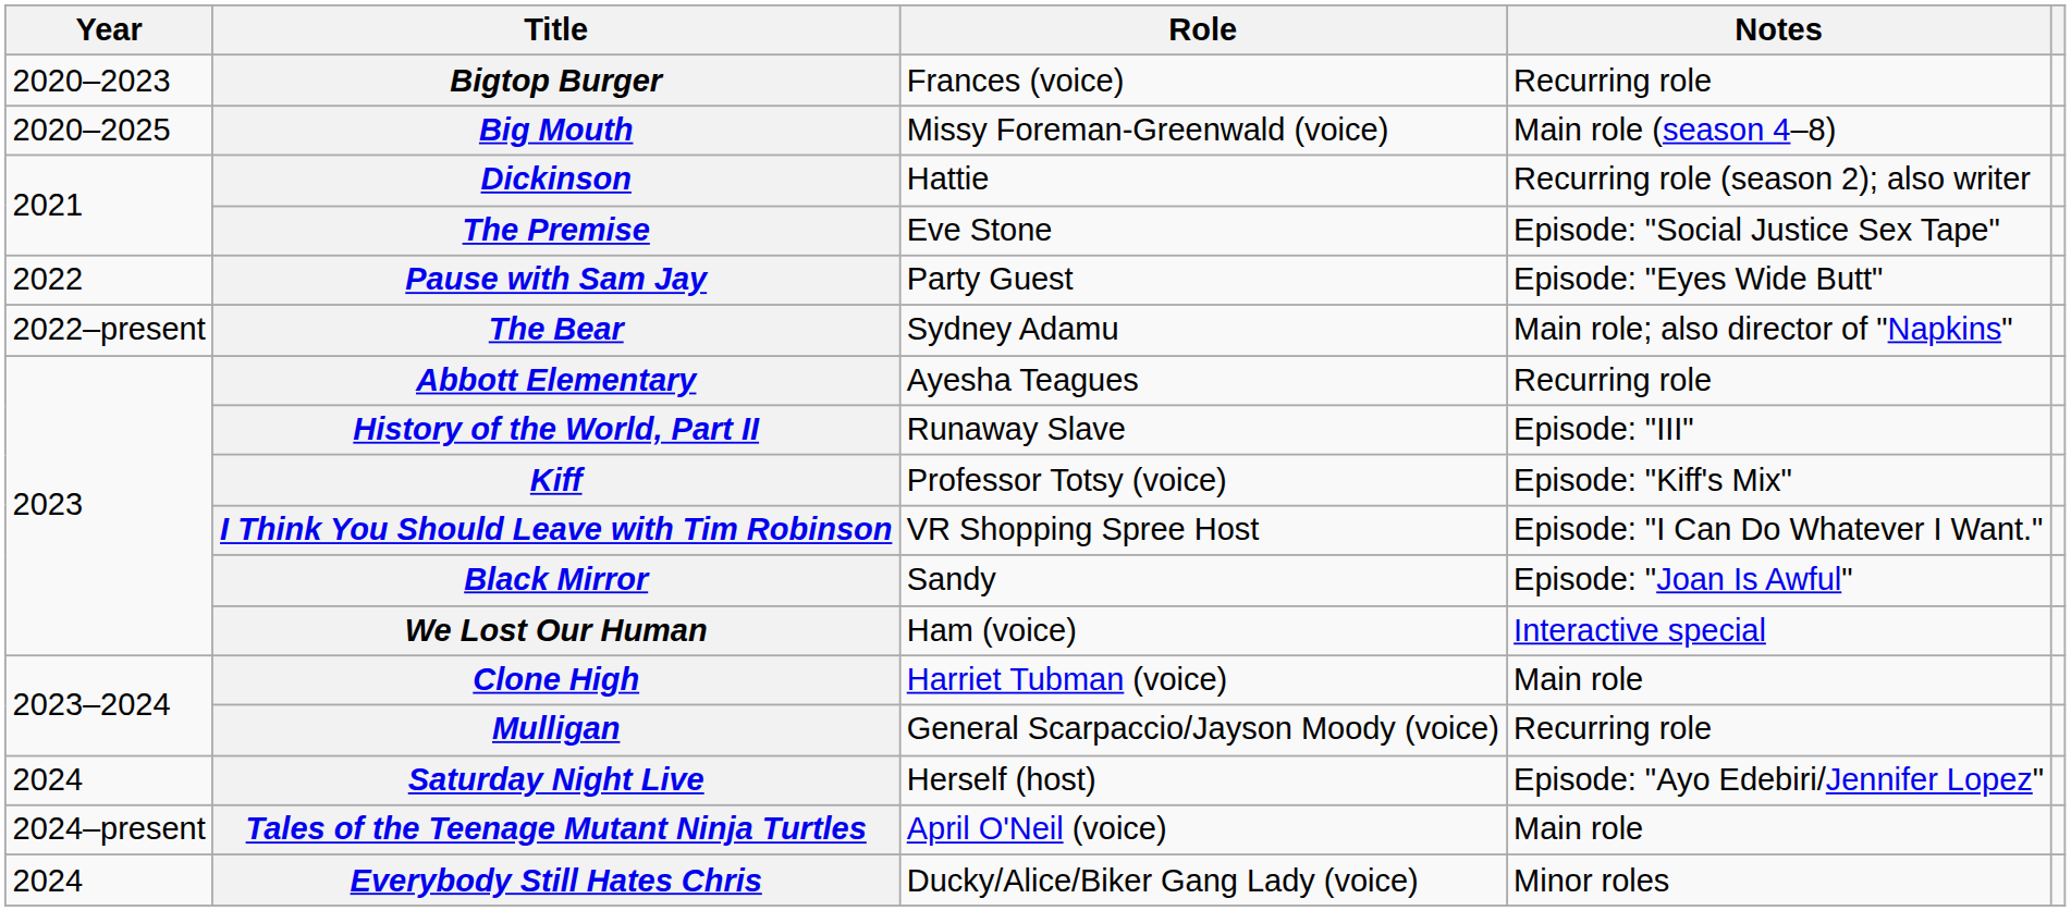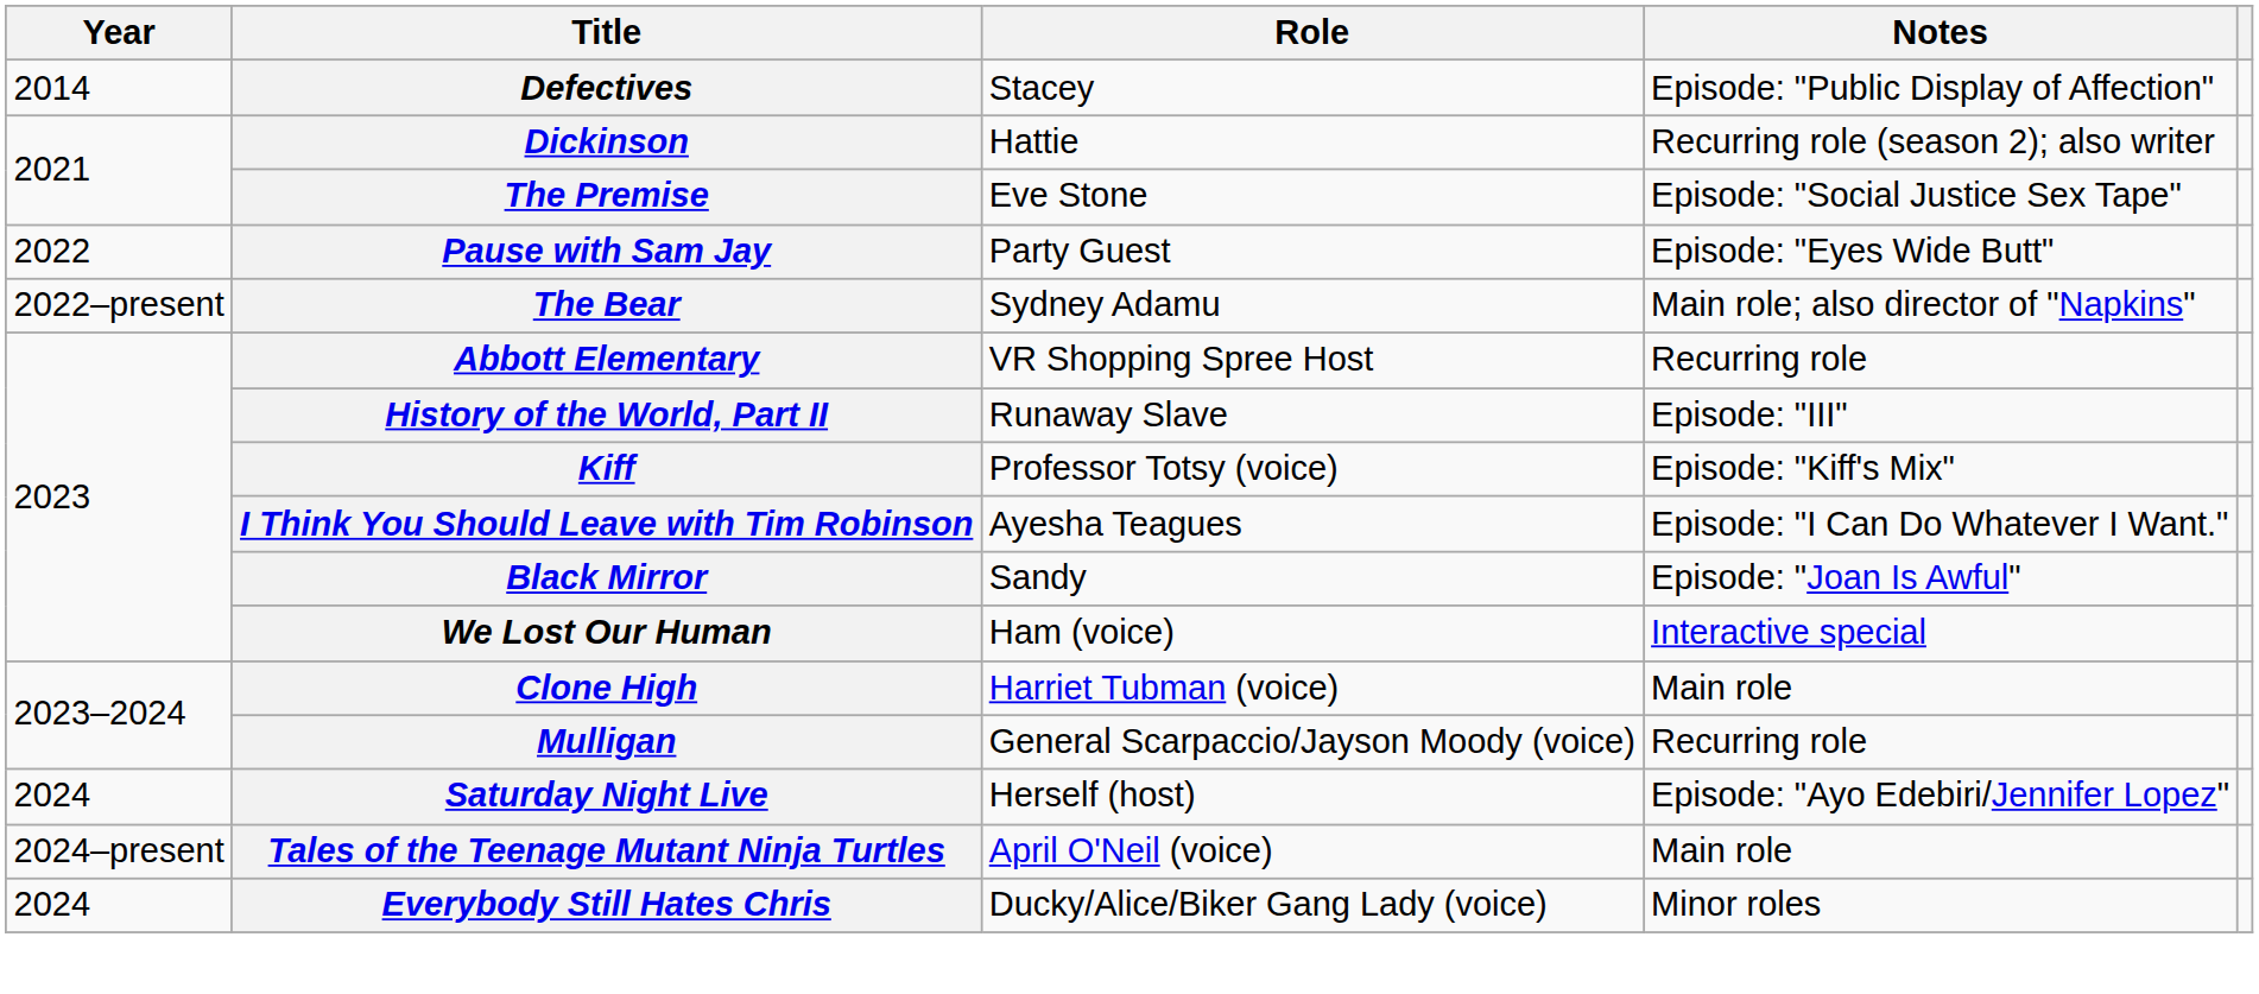+ row: 2014 | Defectives | Stacey | Episode: "Public Display of Affection"
- row: 2020–2023 | Bigtop Burger | Frances (voice) | Recurring role
- row: 2020–2025 | Big Mouth | Missy Foreman-Greenwald (voice) | Main role (season 4–8)
Abbott Elementary | Role: Ayesha Teagues -> VR Shopping Spree Host
I Think You Should Leave with Tim Robinson | Role: VR Shopping Spree Host -> Ayesha Teagues
